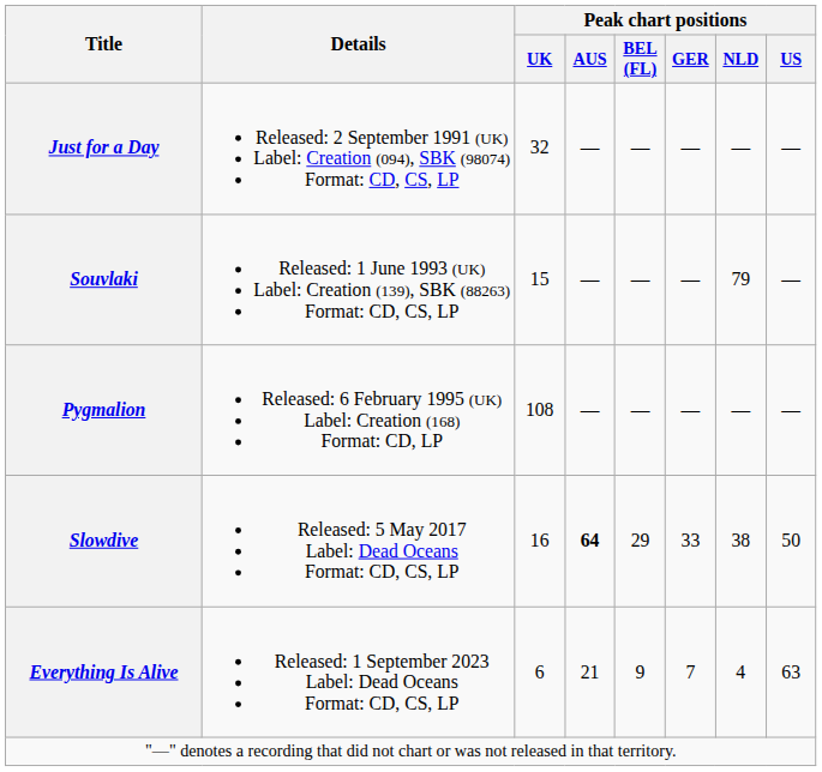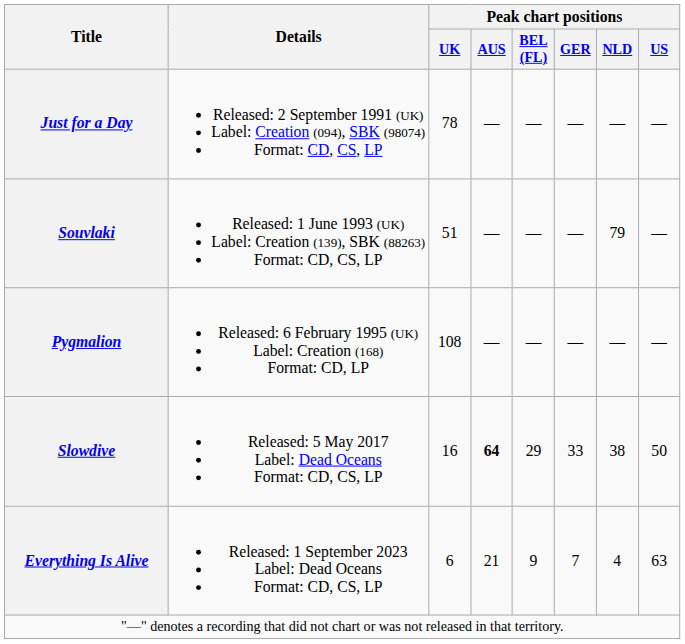Just for a Day | Peak chart positions / UK: 32 -> 78
Souvlaki | Peak chart positions / UK: 15 -> 51
